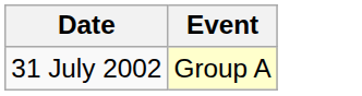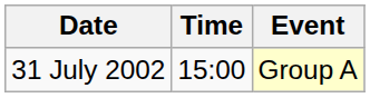+ column: Time | 15:00
